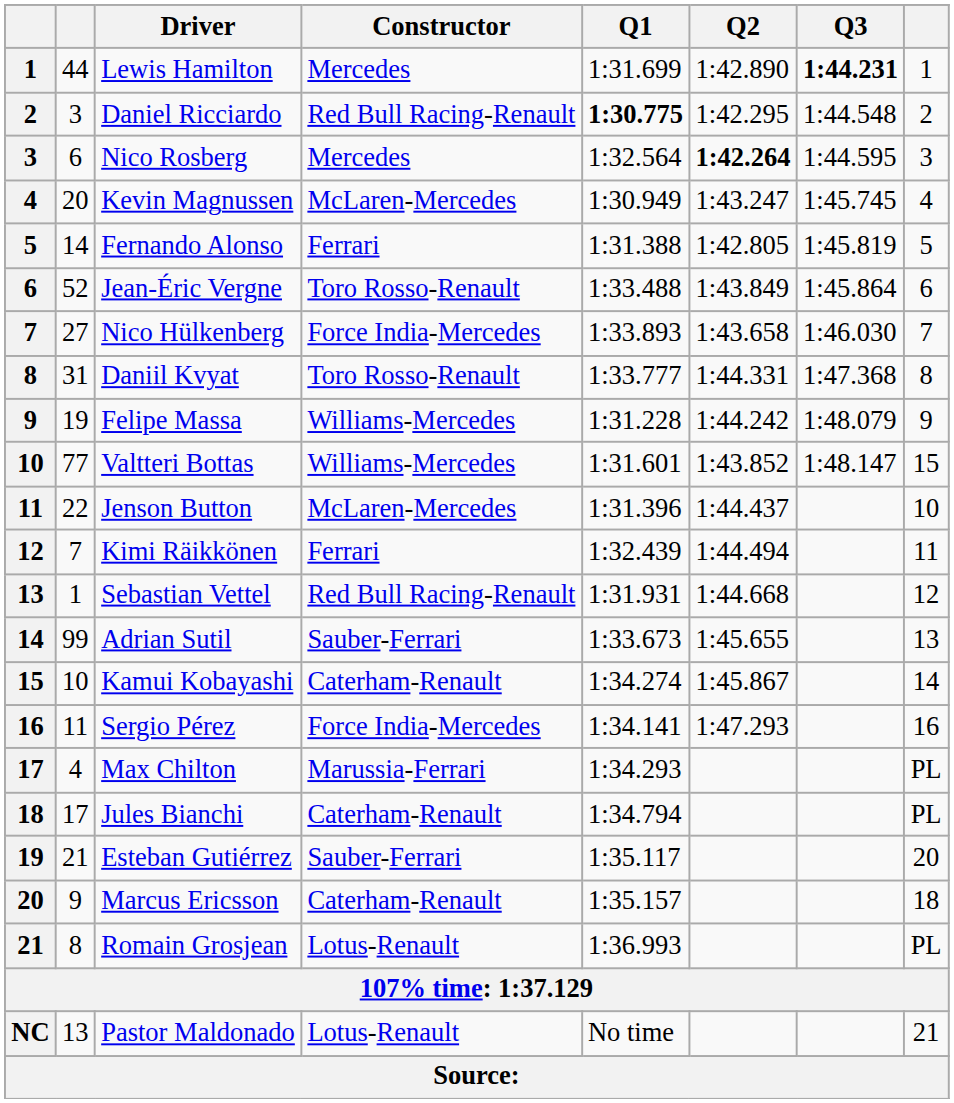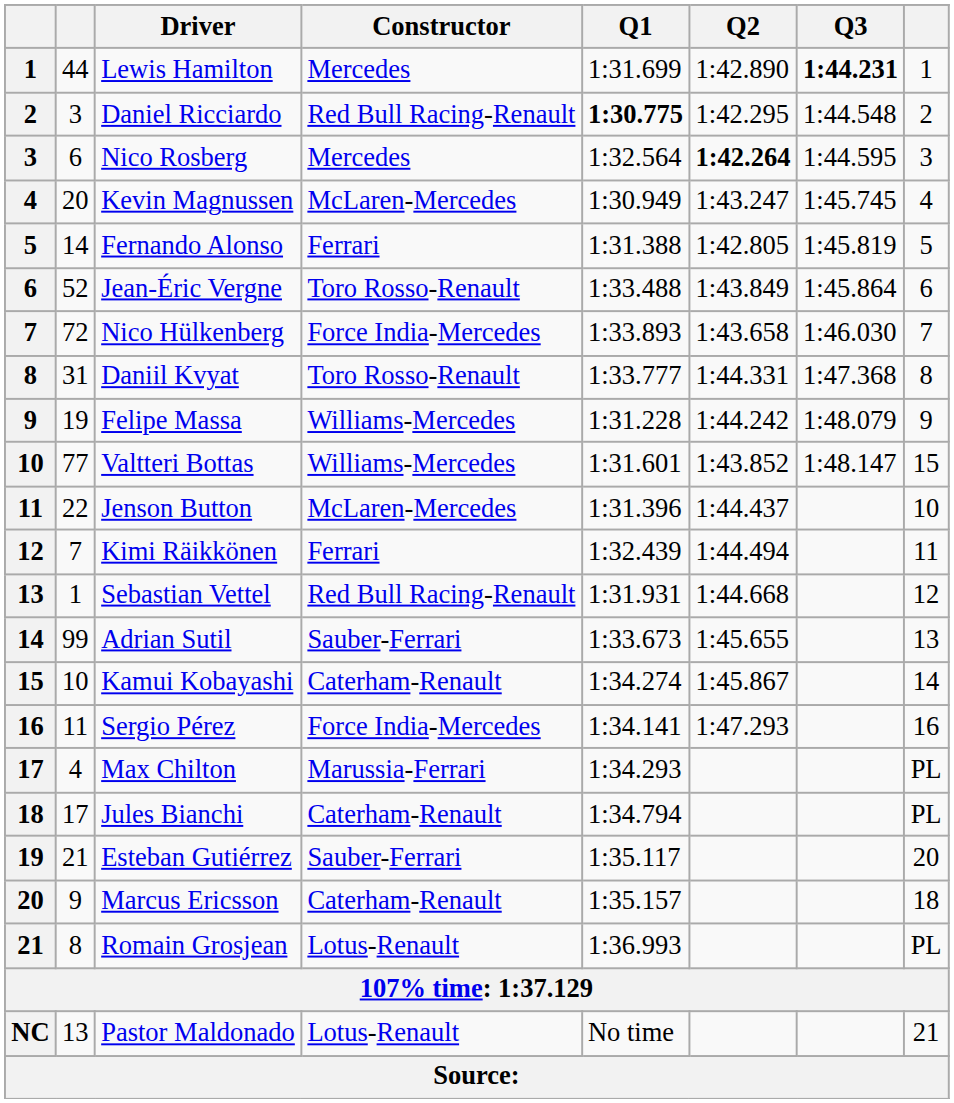Nico Hülkenberg | column 2: 27 -> 72
